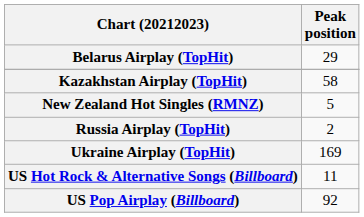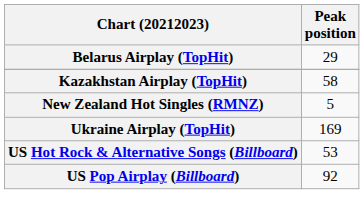- row: Russia Airplay (TopHit) | 2
US Hot Rock & Alternative Songs (Billboard) | Peak position: 11 -> 53
